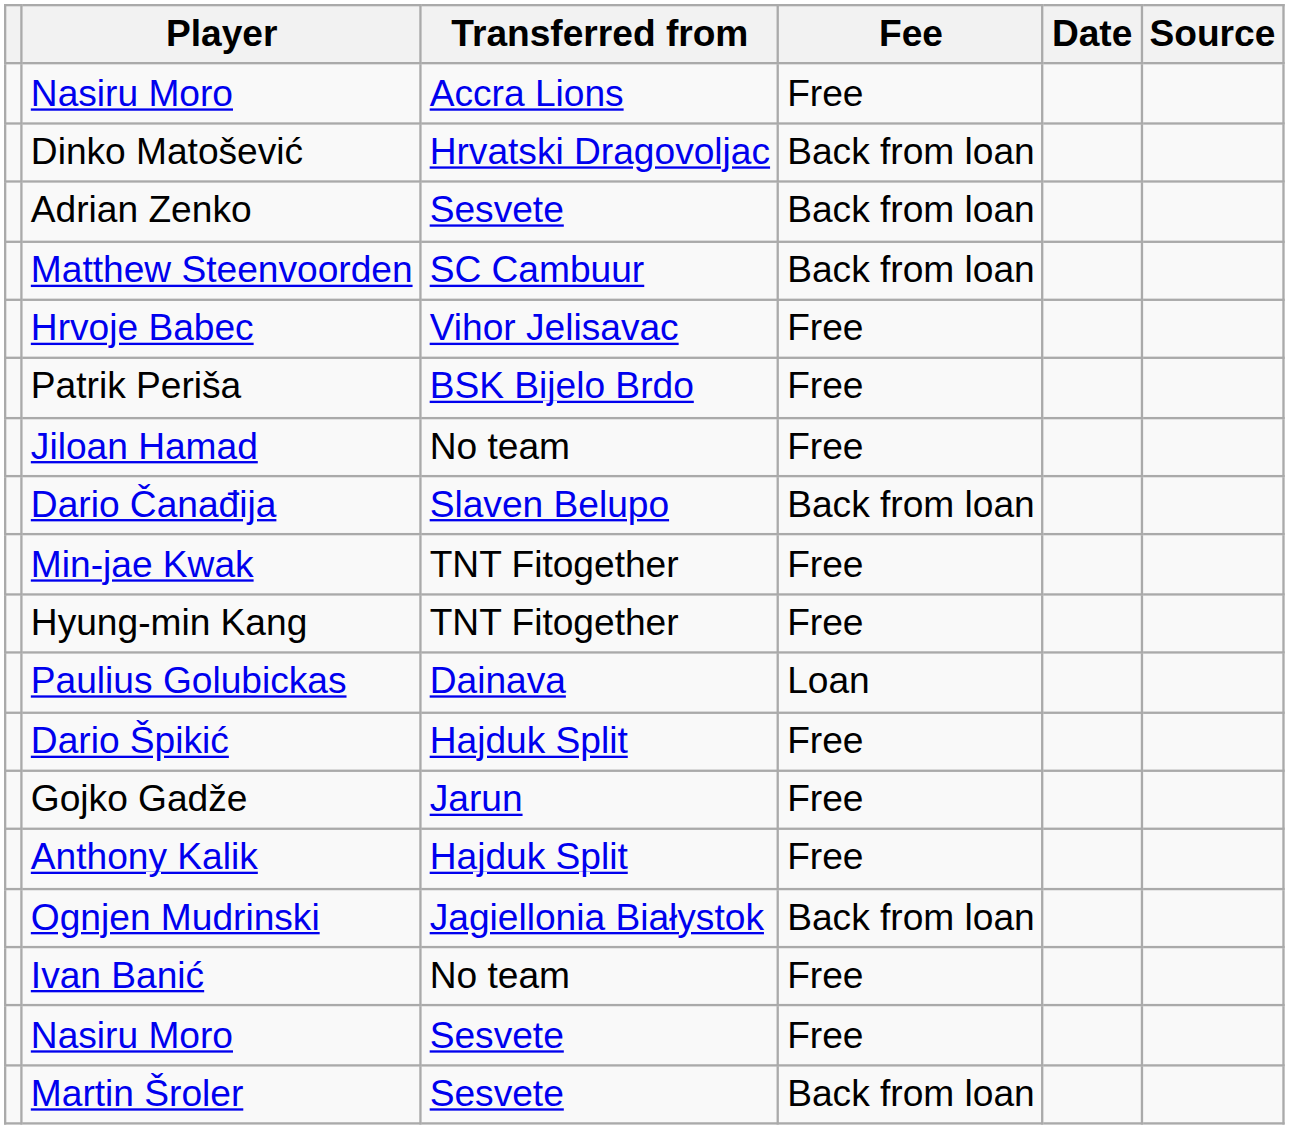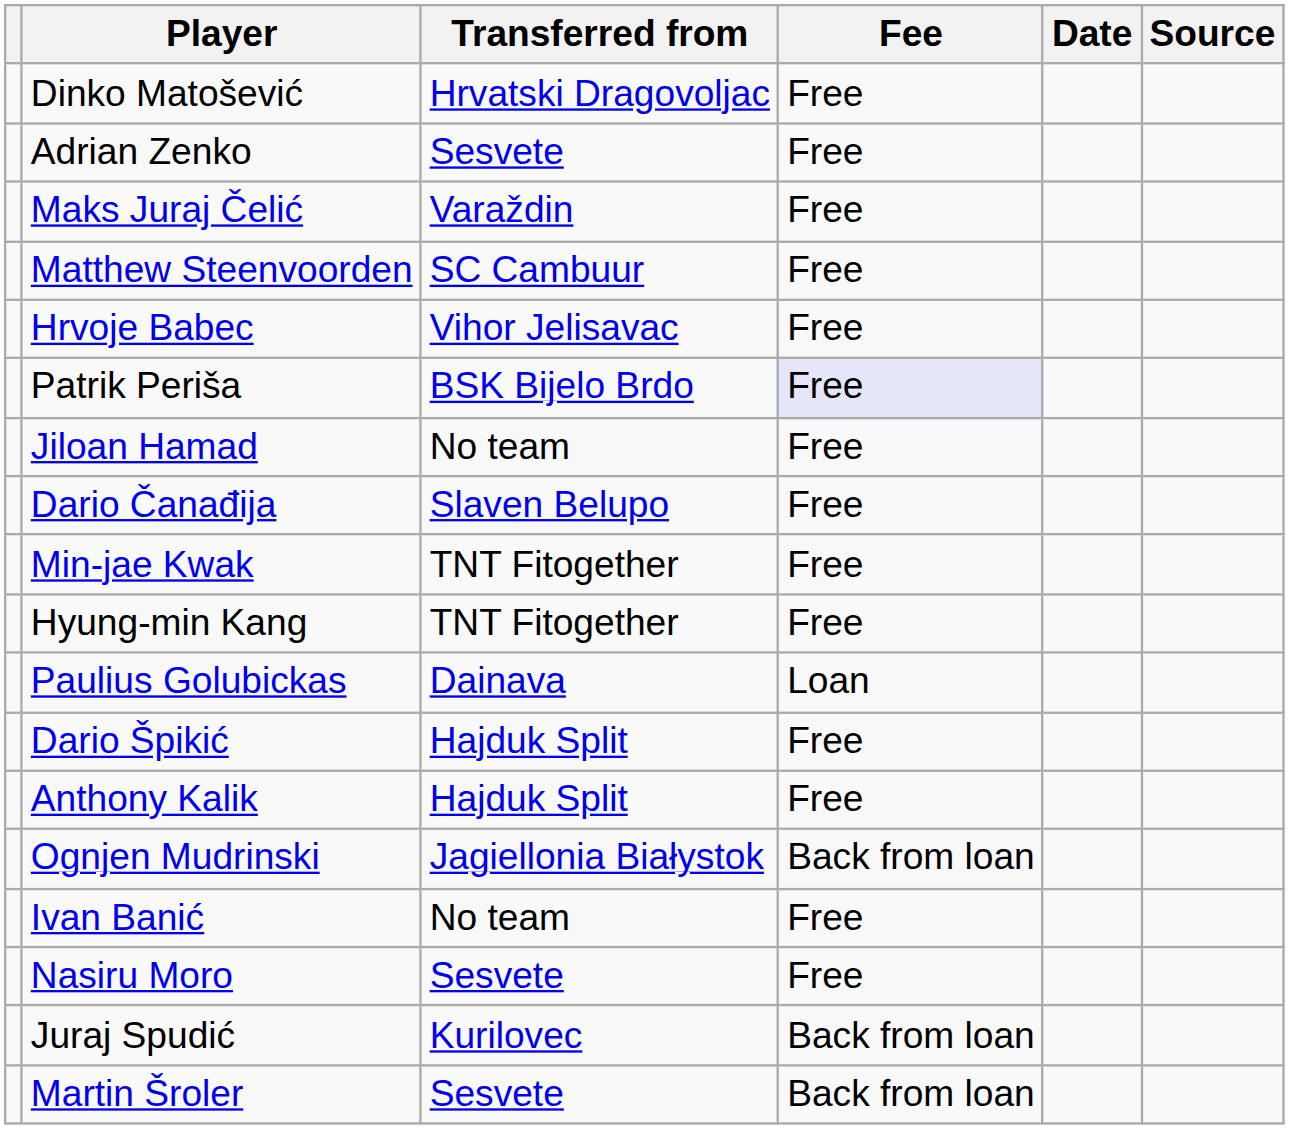- row: Nasiru Moro | Accra Lions | Free
Dinko Matošević | Fee: Back from loan -> Free
Adrian Zenko | Fee: Back from loan -> Free
+ row: Maks Juraj Čelić | Varaždin | Free
Matthew Steenvoorden | Fee: Back from loan -> Free
Patrik Periša | Fee: no background -> lavender background
Dario Čanađija | Fee: Back from loan -> Free
- row: Gojko Gadže | Jarun | Free
+ row: Juraj Spudić | Kurilovec | Back from loan
